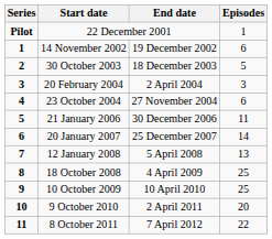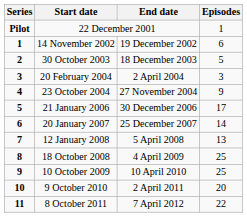23 October 2004 | Episodes: 6 -> 9
21 January 2006 | Episodes: 11 -> 17
